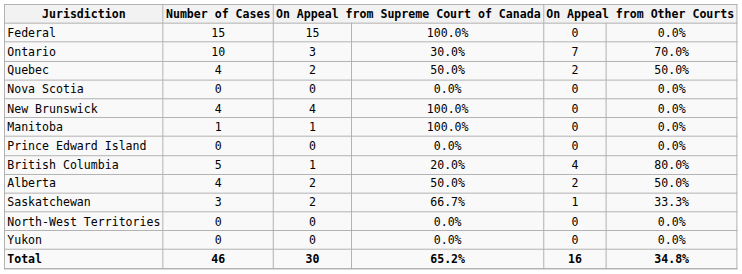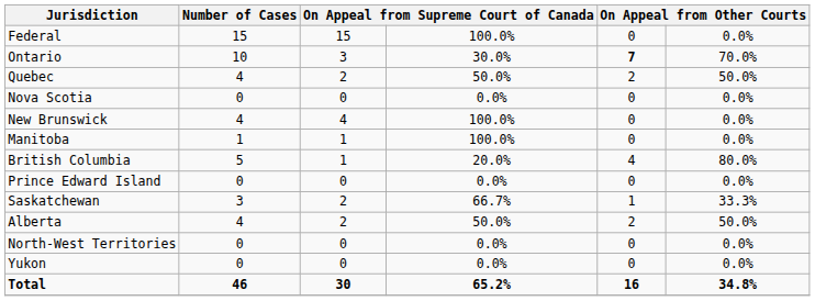Ontario | column 5: normal -> bold
rows swapped: British Columbia <-> Prince Edward Island
rows swapped: Saskatchewan <-> Alberta
